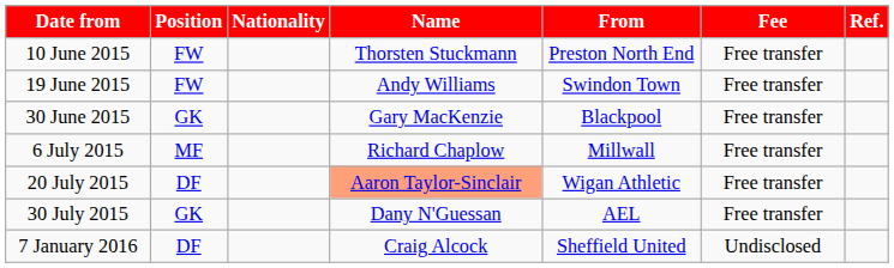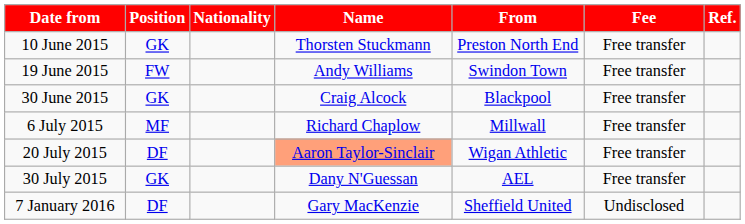10 June 2015 | Position: FW -> GK
30 June 2015 | Name: Gary MacKenzie -> Craig Alcock
7 January 2016 | Name: Craig Alcock -> Gary MacKenzie
